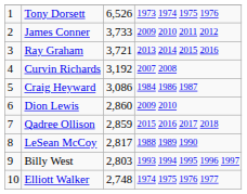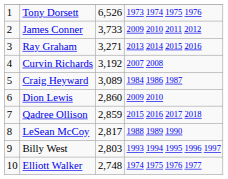Ray Graham | column 3: 3,721 -> 3,271
Craig Heyward | column 3: 3,086 -> 3,089
